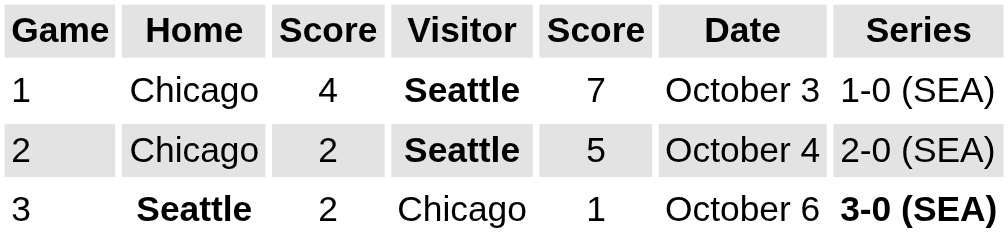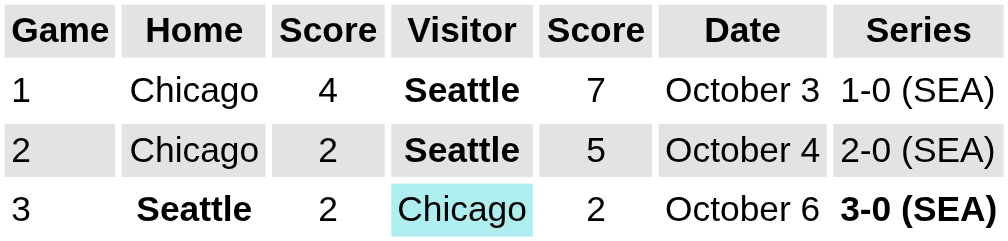3 | Visitor: no background -> paleturquoise background
3 | column 5: 1 -> 2
